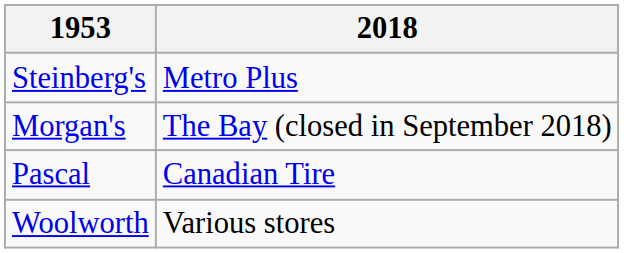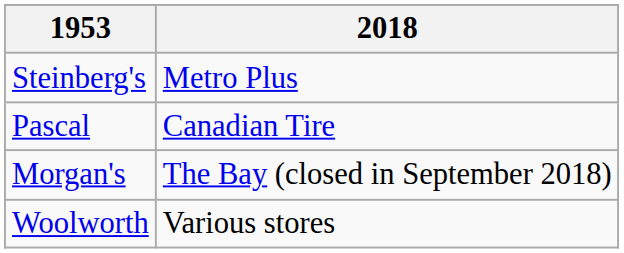rows swapped: Morgan's <-> Pascal
